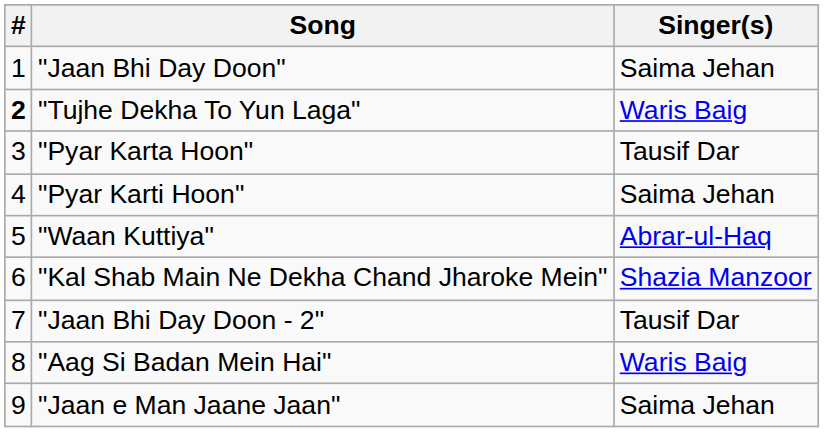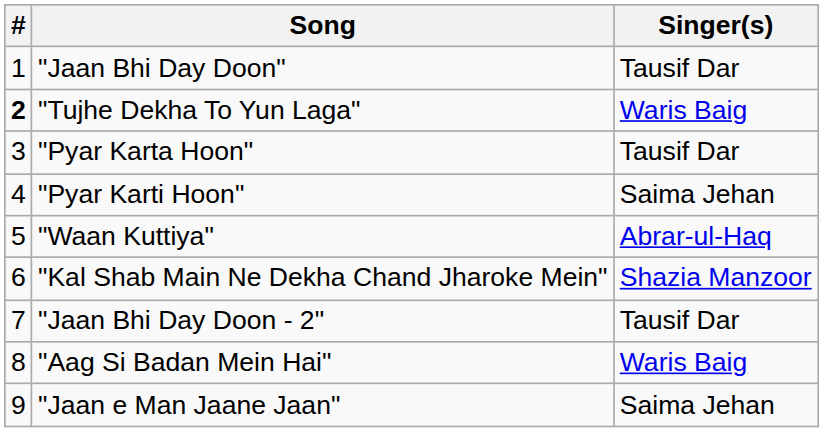"Jaan Bhi Day Doon" | Singer(s): Saima Jehan -> Tausif Dar
